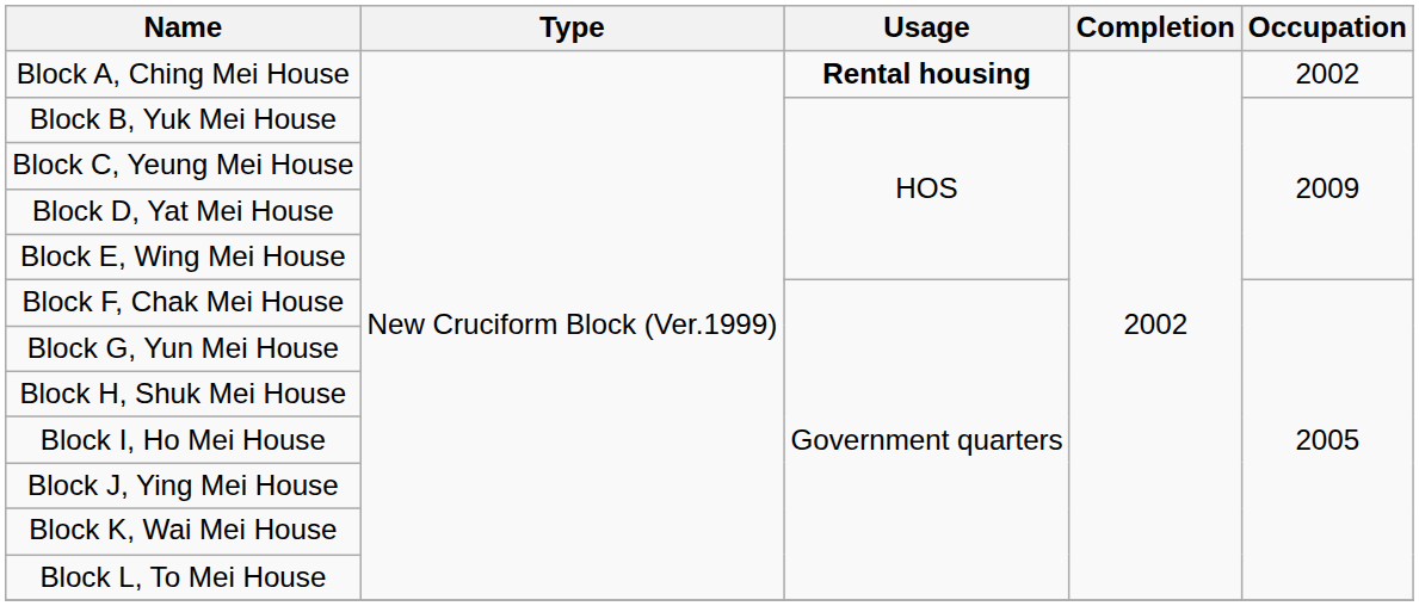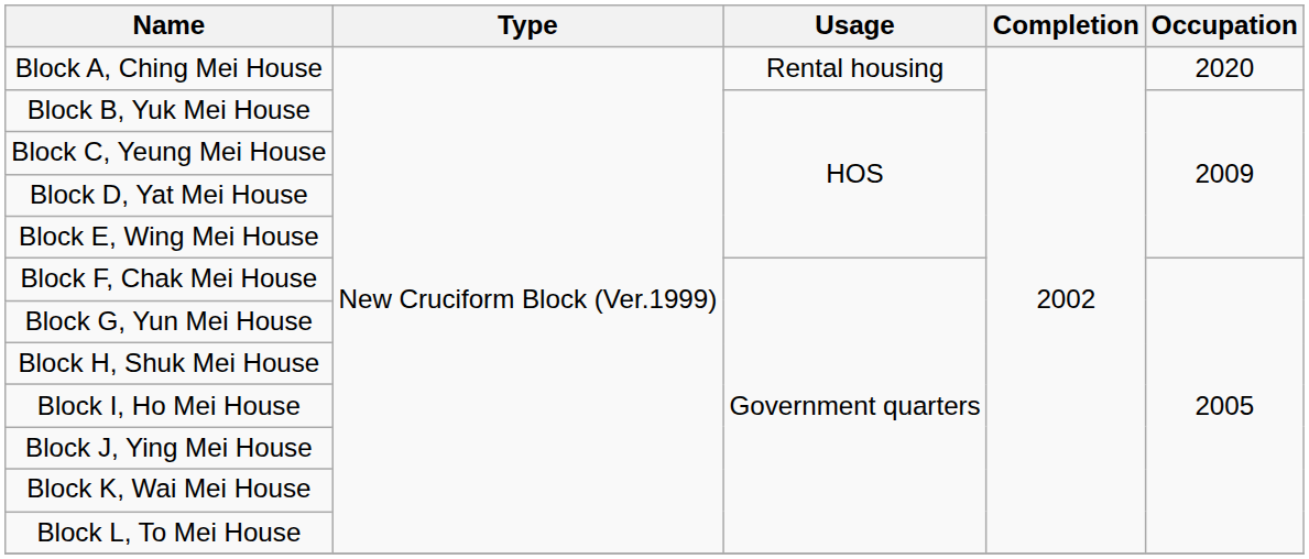Block A, Ching Mei House | Usage: bold -> normal
Block A, Ching Mei House | Occupation: 2002 -> 2020
